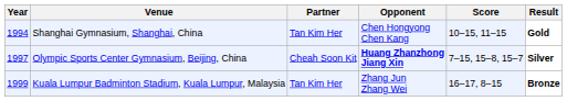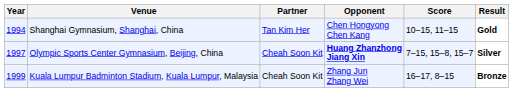Kuala Lumpur Badminton Stadium, Kuala Lumpur, Malaysia | Partner: Tan Kim Her -> Cheah Soon Kit
